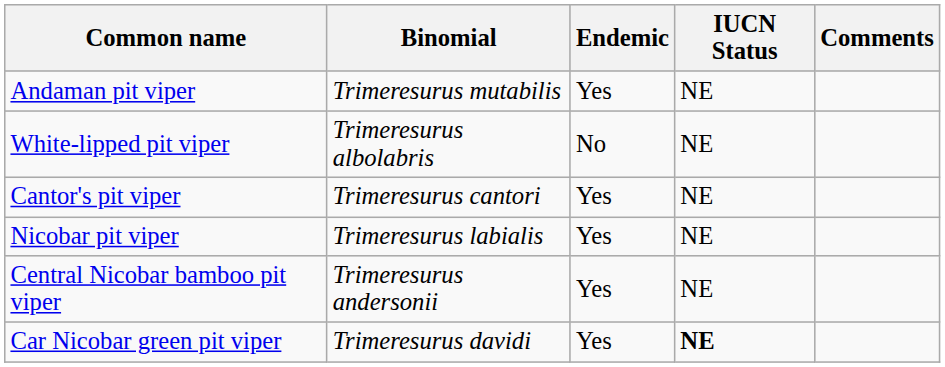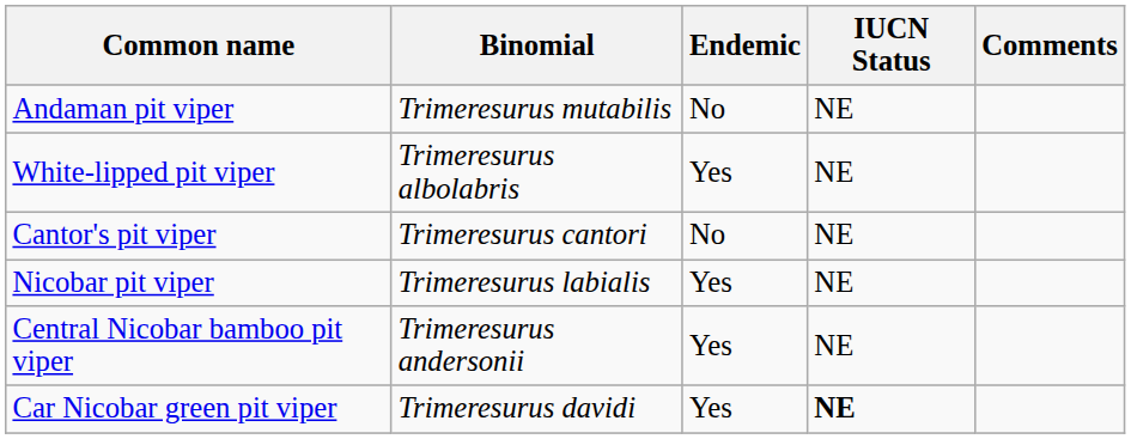Andaman pit viper | Endemic: Yes -> No
White-lipped pit viper | Endemic: No -> Yes
Cantor's pit viper | Endemic: Yes -> No
